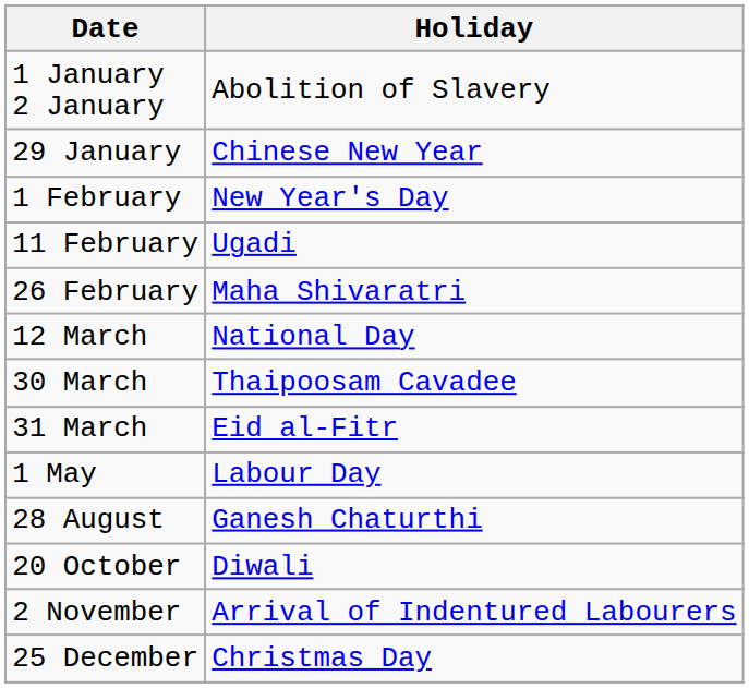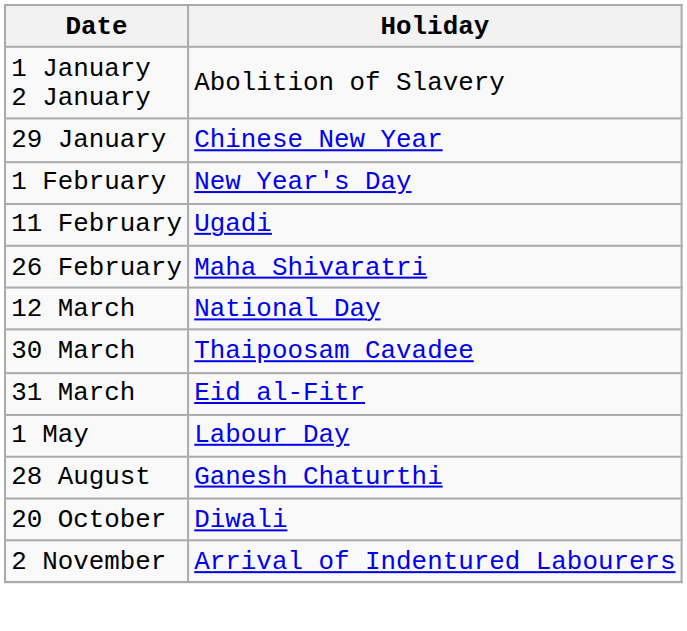- row: 25 December | Christmas Day
